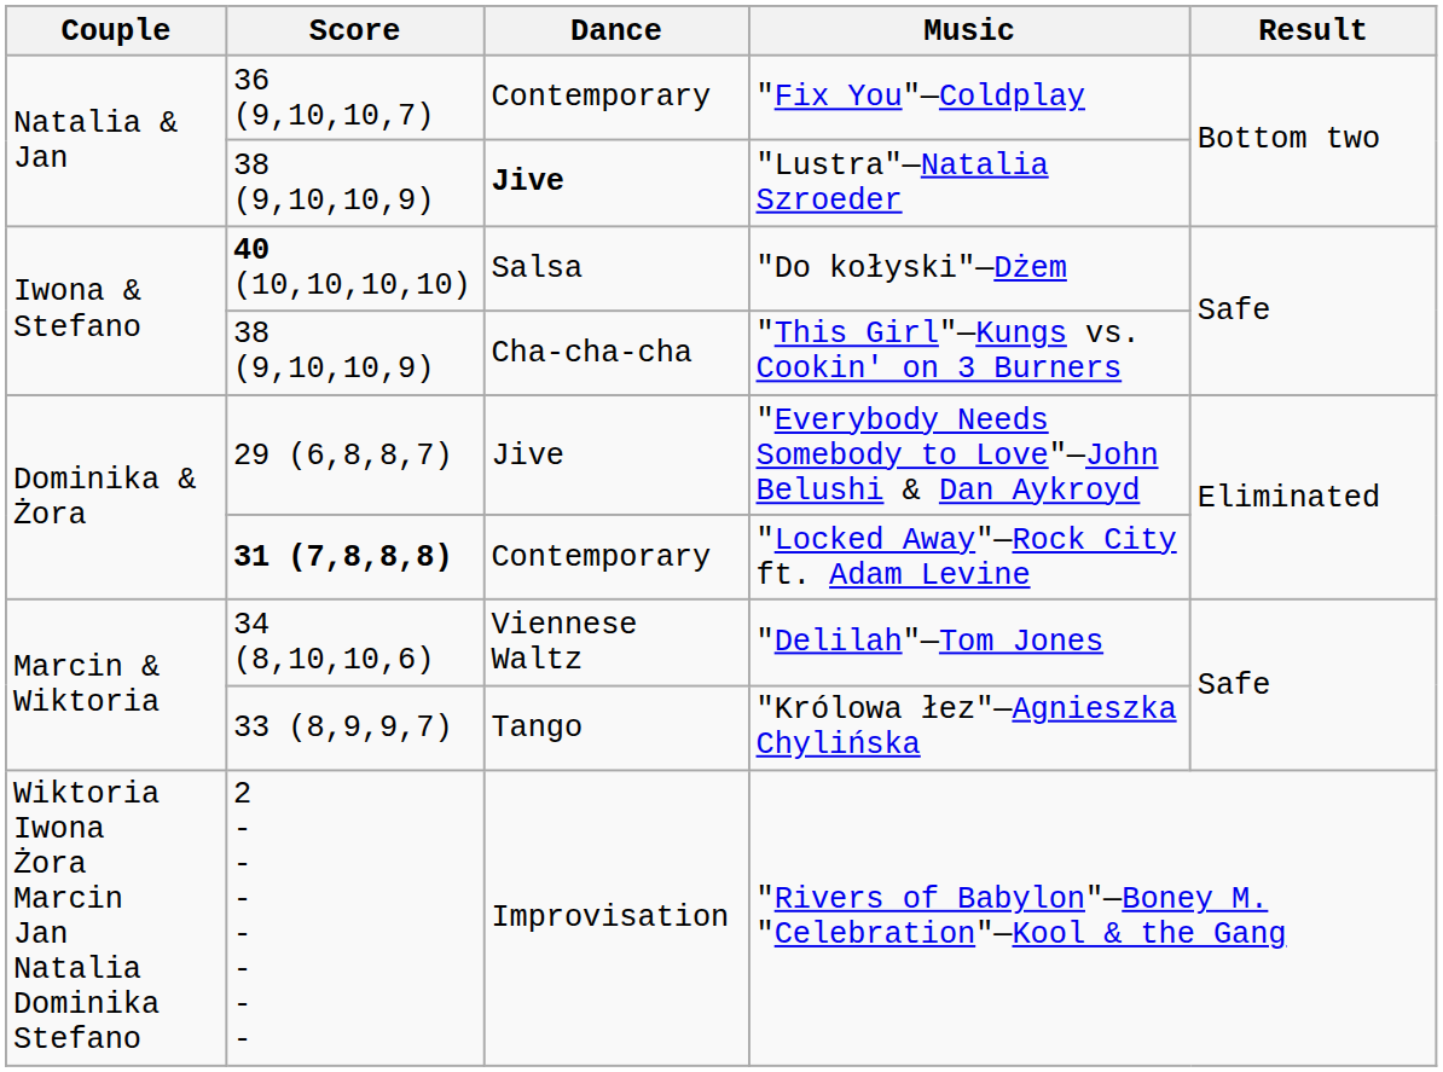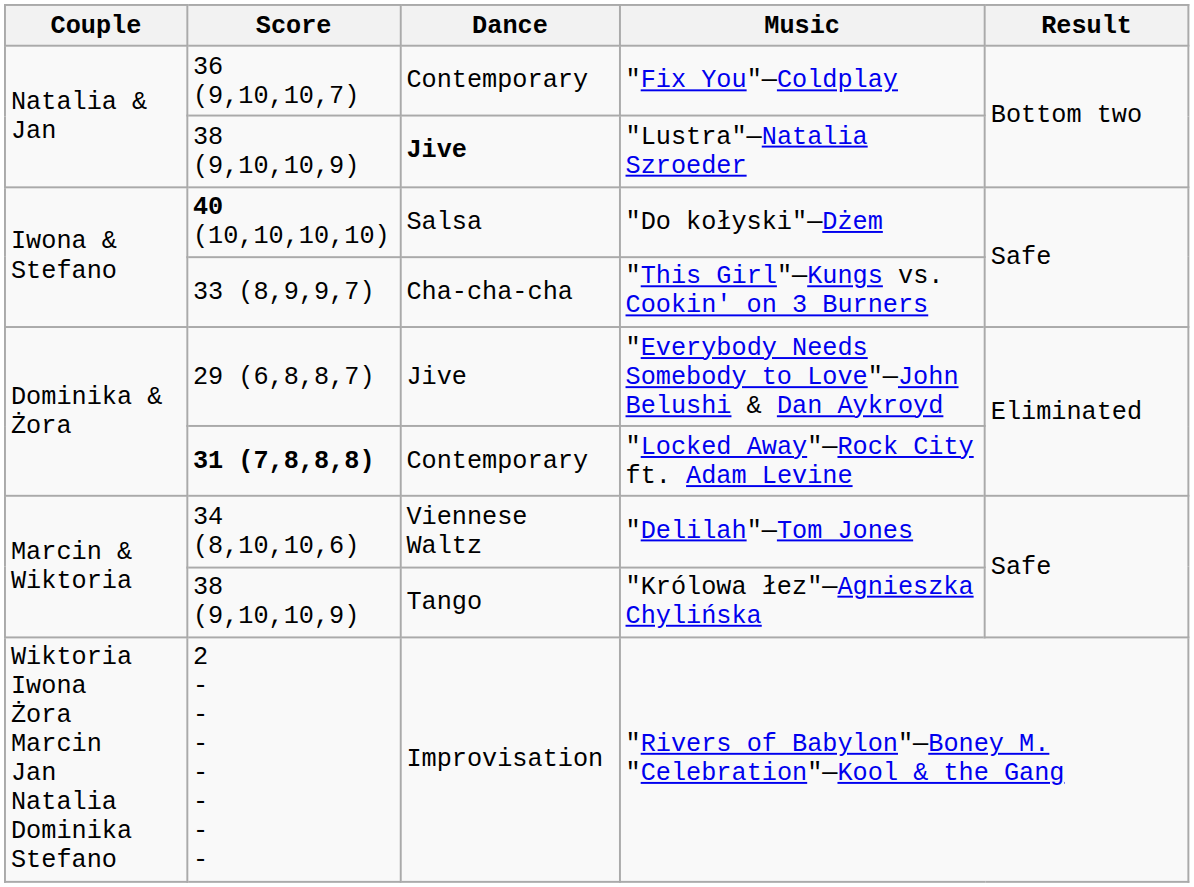"This Girl"—Kungs vs. Cookin' on 3 Burners | Score: 38 (9,10,10,9) -> 33 (8,9,9,7)
"Królowa łez"—Agnieszka Chylińska | Score: 33 (8,9,9,7) -> 38 (9,10,10,9)
